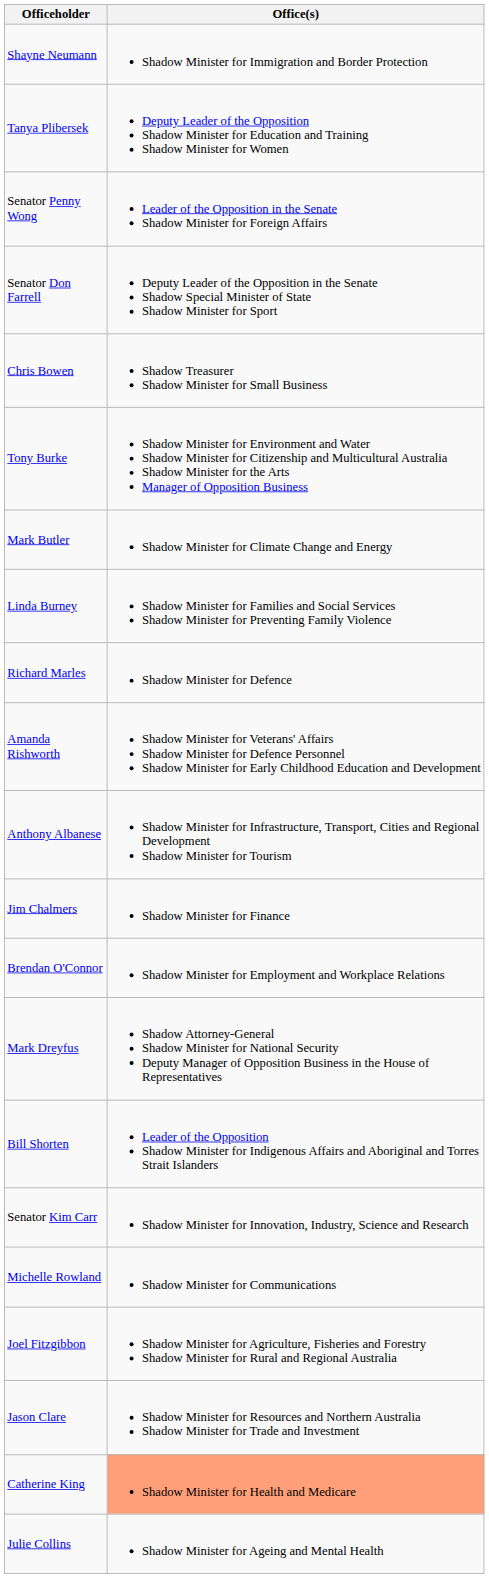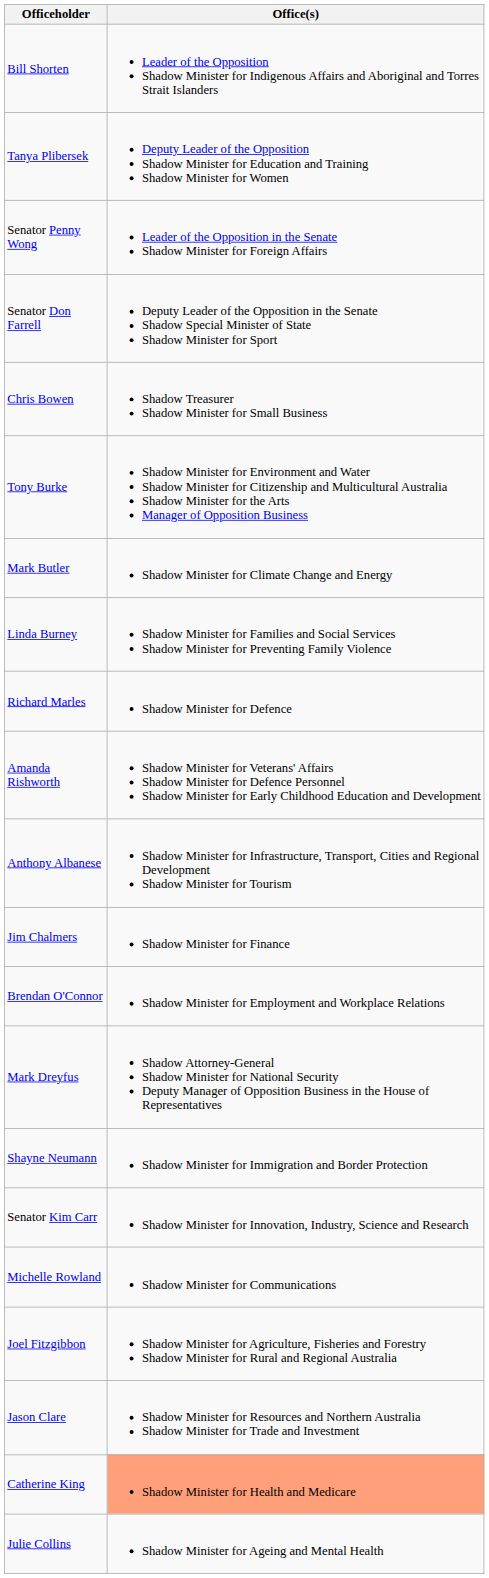rows swapped: Bill Shorten <-> Shayne Neumann
